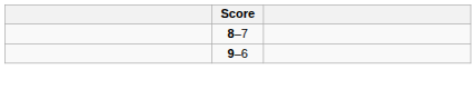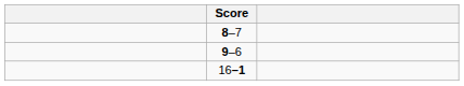+ row: 16–1
